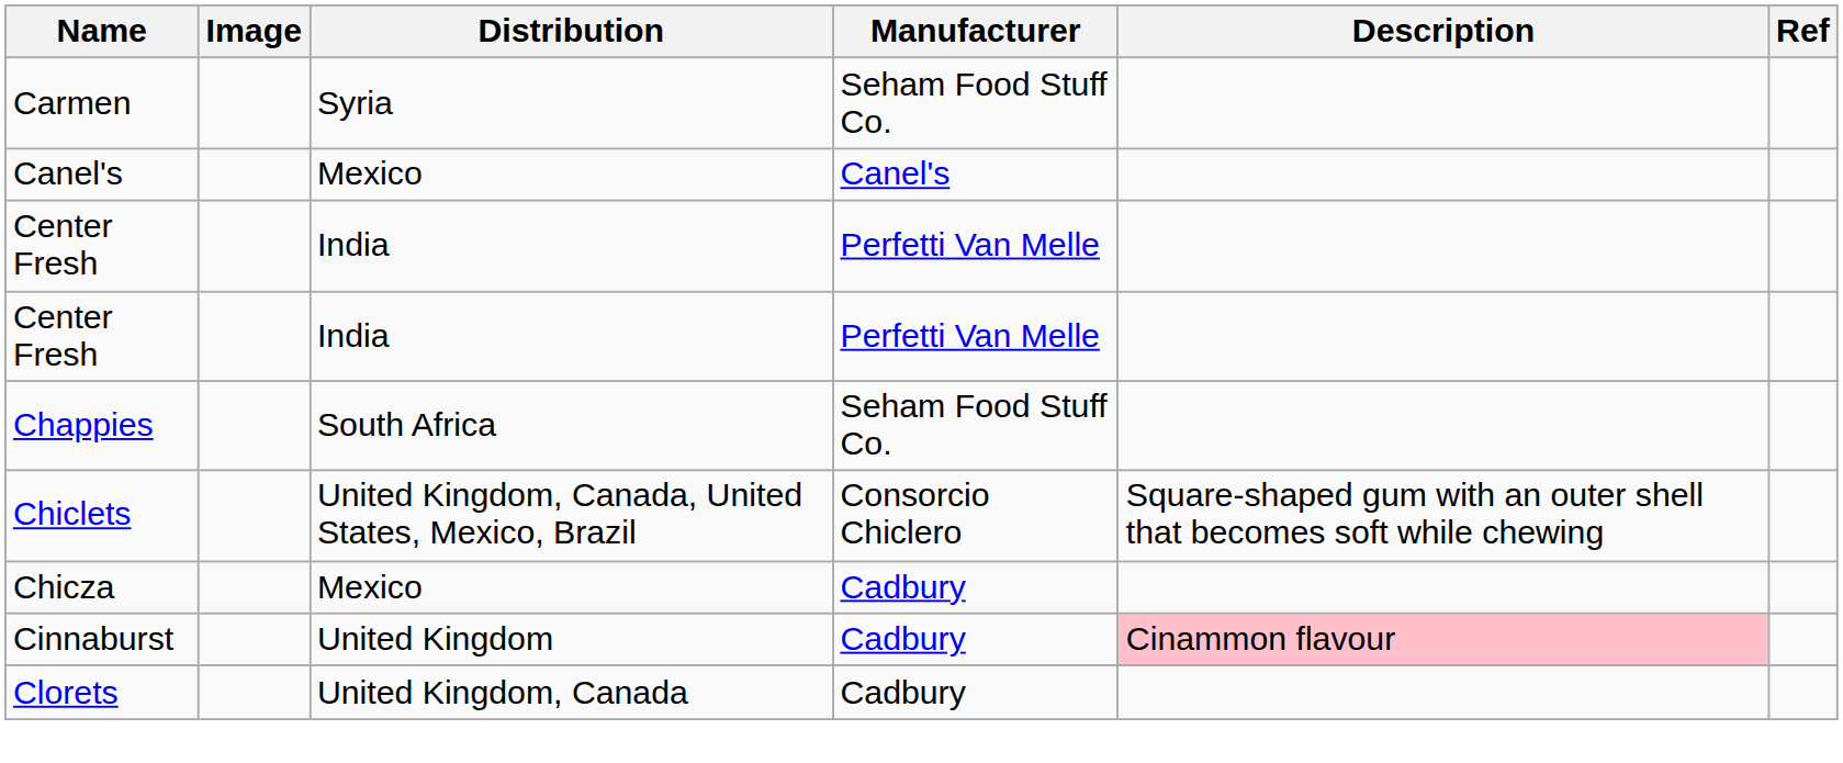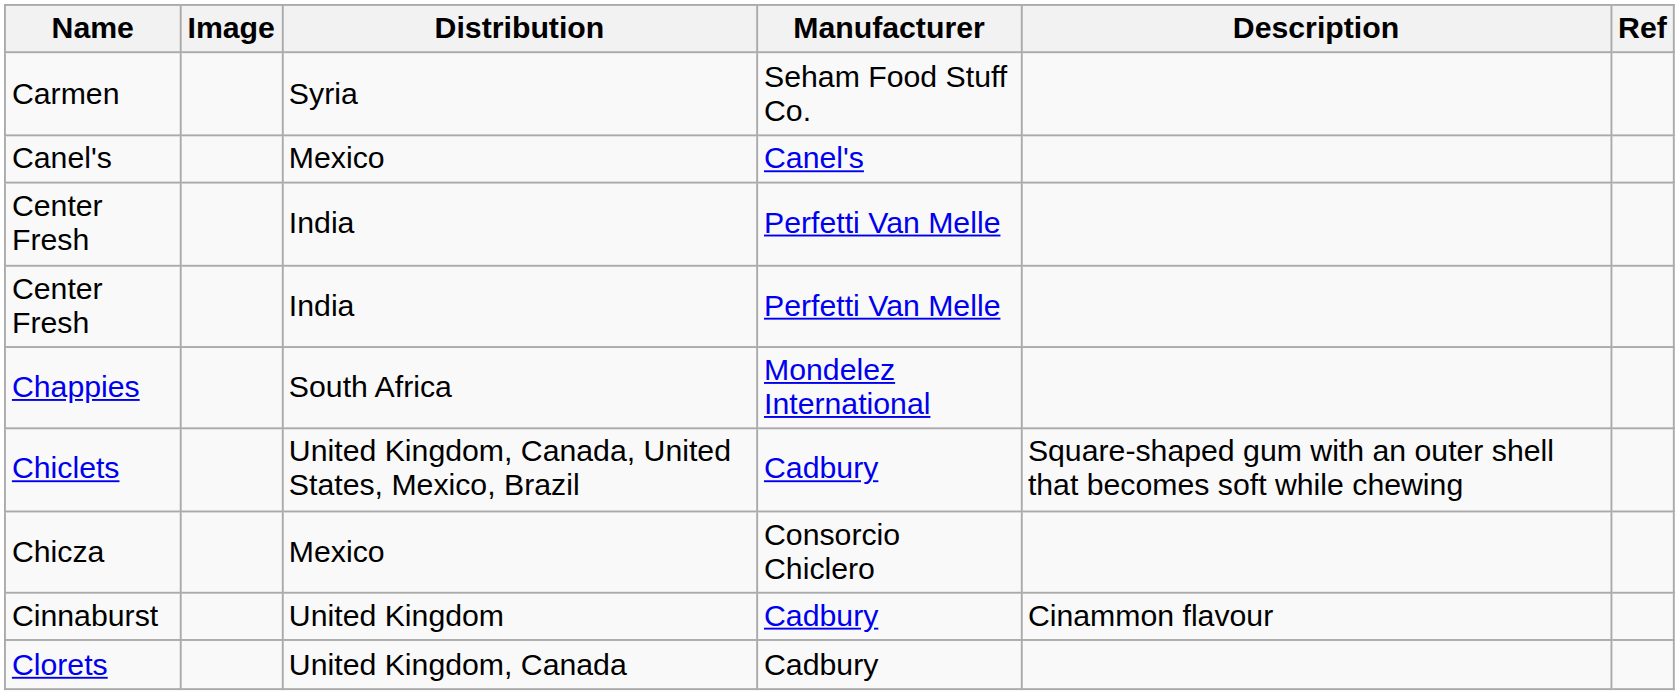Chappies | Manufacturer: Seham Food Stuff Co. -> Mondelez International
Chiclets | Manufacturer: Consorcio Chiclero -> Cadbury
Chicza | Manufacturer: Cadbury -> Consorcio Chiclero
Cinnaburst | Description: pink background -> no background
